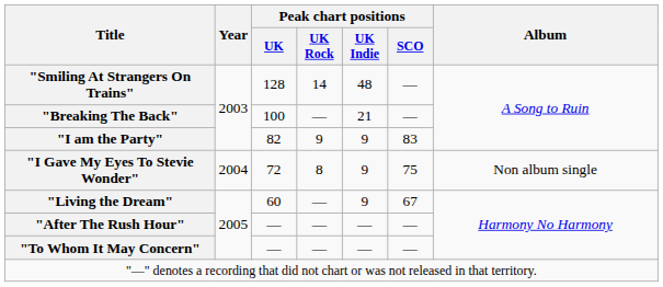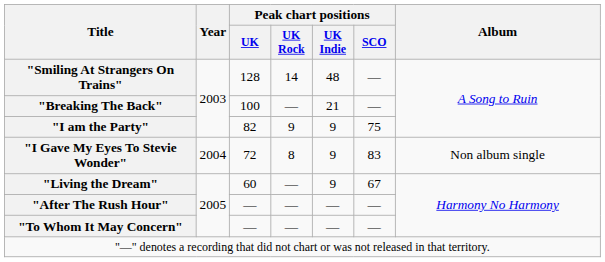"I am the Party" | Peak chart positions / SCO: 83 -> 75
"I Gave My Eyes To Stevie Wonder" | Peak chart positions / SCO: 75 -> 83
